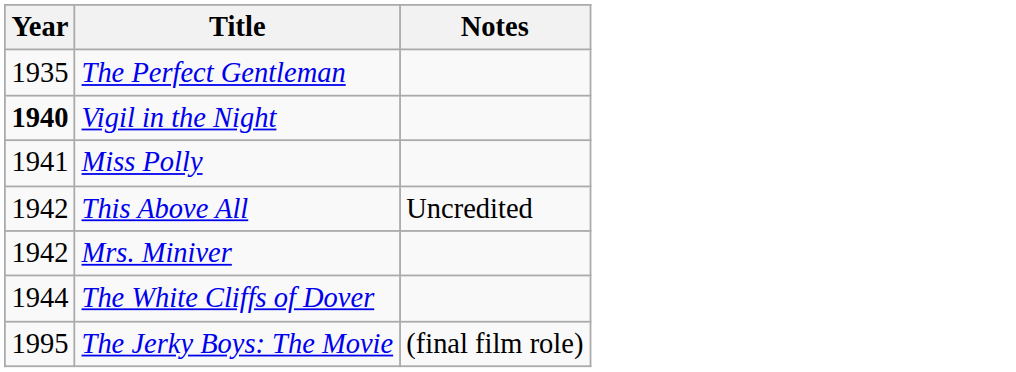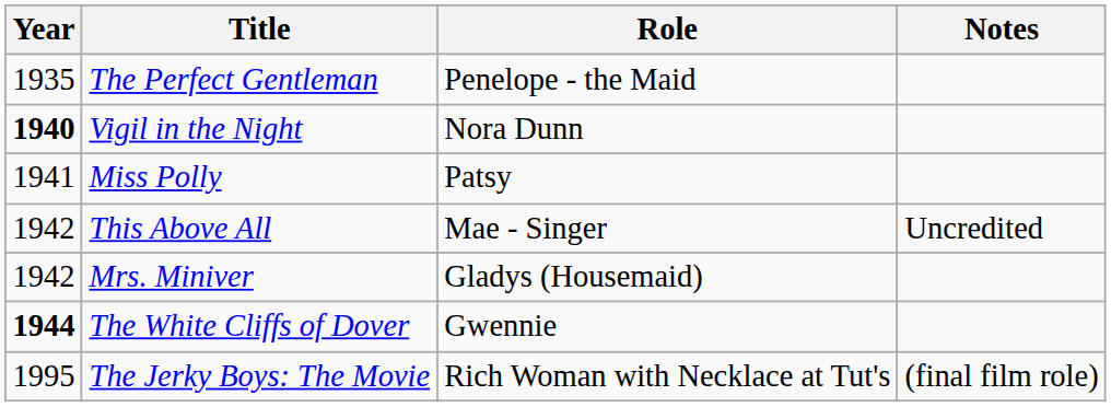+ column: Role | Penelope - the Maid | Nora Dunn | Patsy | Mae - Singer | Gladys (Housemaid) | Gwennie | Rich Woman with Necklace at Tut's
The White Cliffs of Dover | Year: normal -> bold
